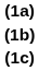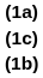rows swapped: (1b) <-> (1c)
